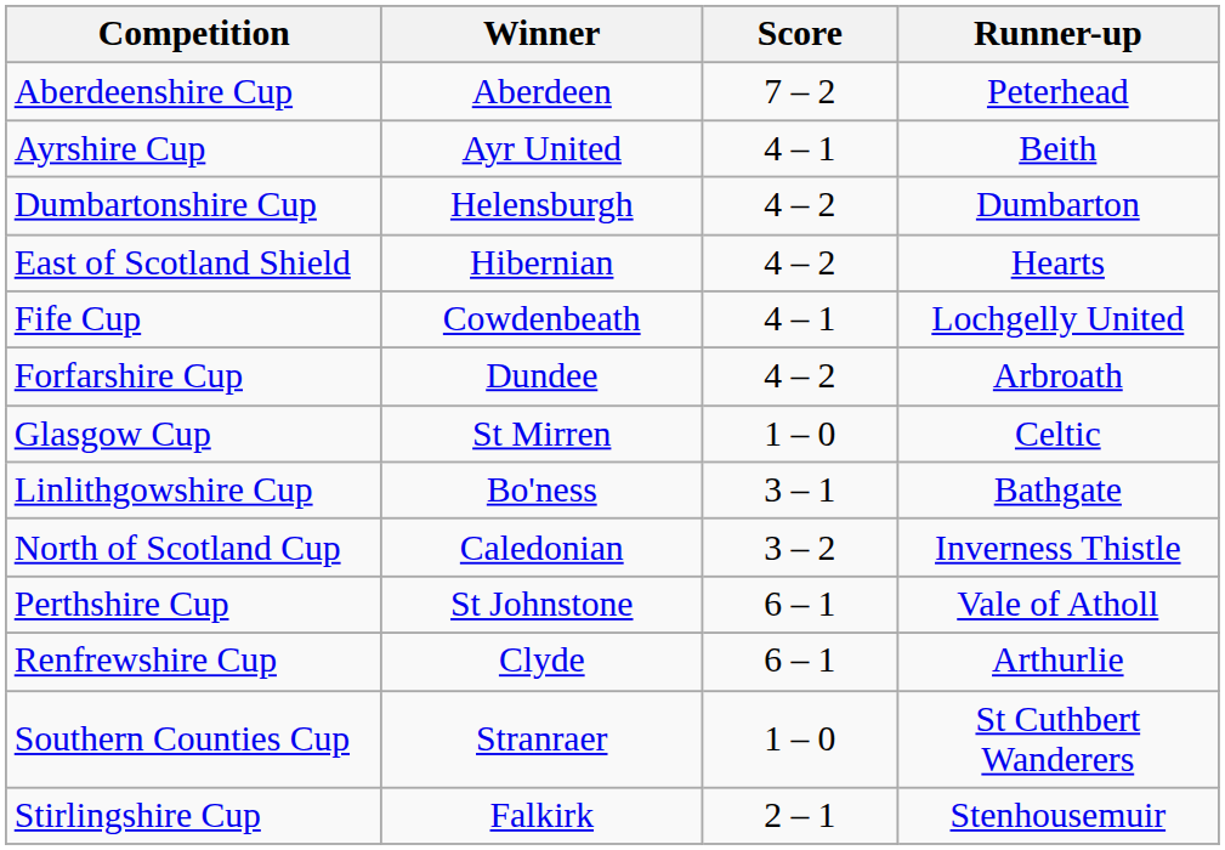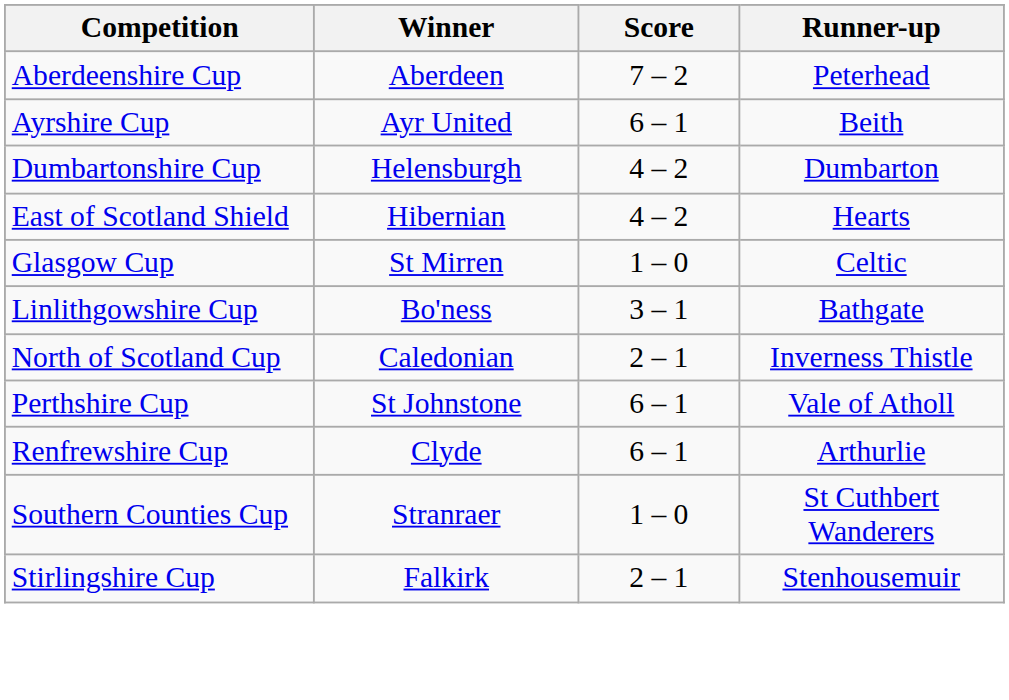Ayrshire Cup | Score: 4 – 1 -> 6 – 1
- row: Fife Cup | Cowdenbeath | 4 – 1 | Lochgelly United
- row: Forfarshire Cup | Dundee | 4 – 2 | Arbroath
North of Scotland Cup | Score: 3 – 2 -> 2 – 1
